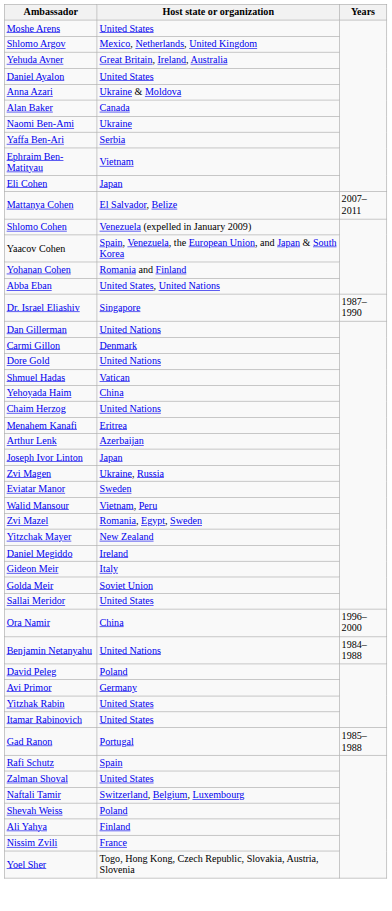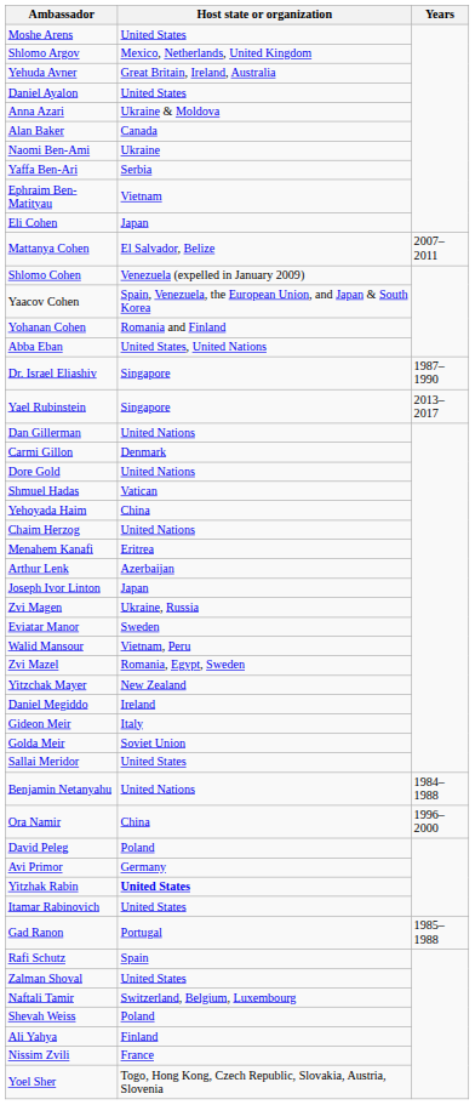+ row: Yael Rubinstein | Singapore | 2013–2017
rows swapped: Ora Namir <-> Benjamin Netanyahu
Yitzhak Rabin | Host state or organization: normal -> bold
